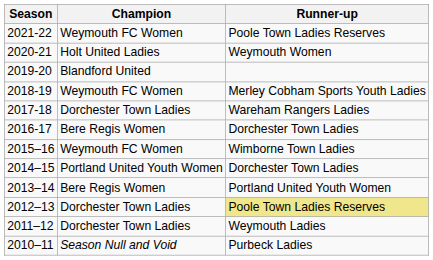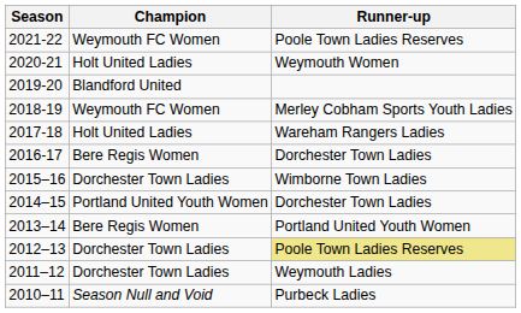2017-18 | Champion: Dorchester Town Ladies -> Holt United Ladies
2015–16 | Champion: Weymouth FC Women -> Dorchester Town Ladies
